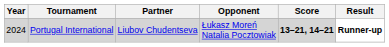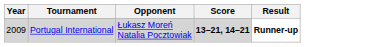- column: Partner | Liubov Chudentseva
Portugal International | Year: 2024 -> 2009
